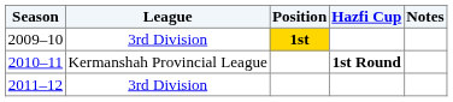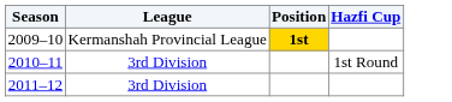- column: Notes
2009–10 | League: 3rd Division -> Kermanshah Provincial League
2010–11 | League: Kermanshah Provincial League -> 3rd Division
2010–11 | Hazfi Cup: bold -> normal
